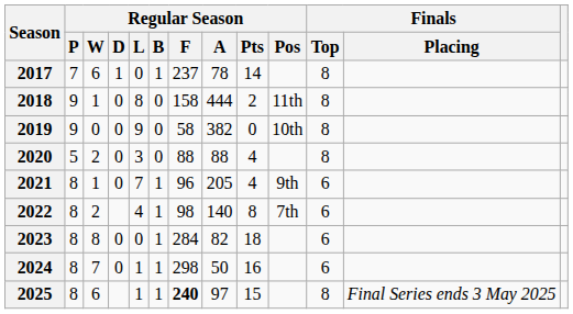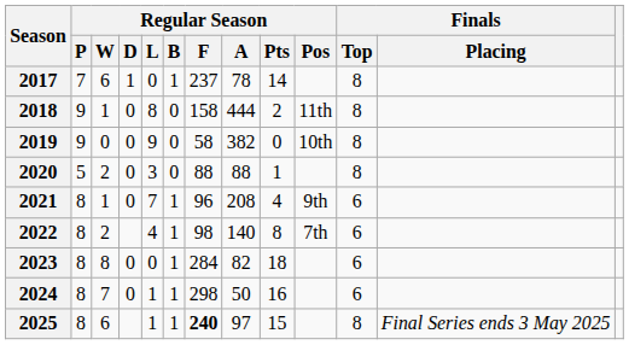2020 | Regular Season / Pts: 4 -> 1
2021 | Regular Season / A: 205 -> 208
